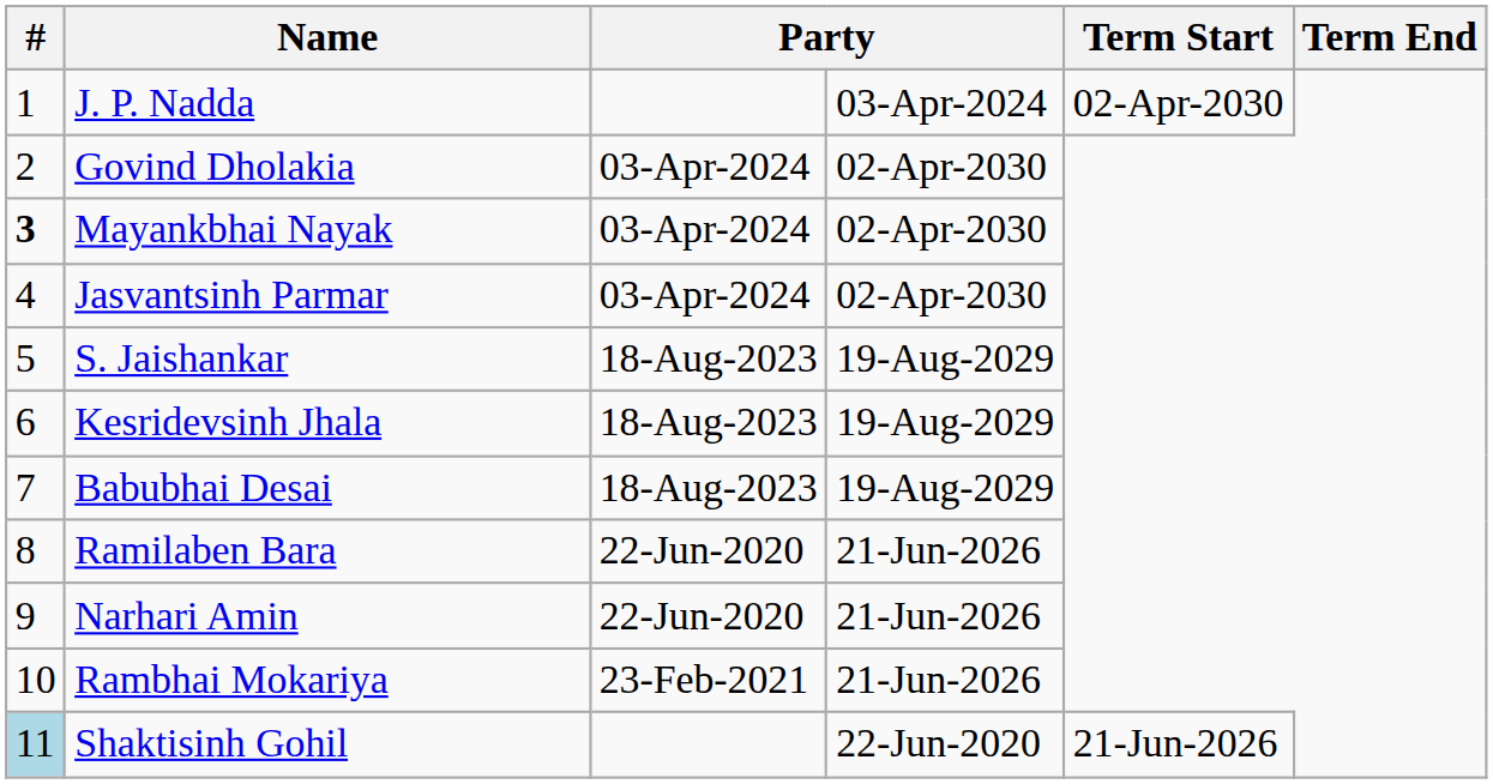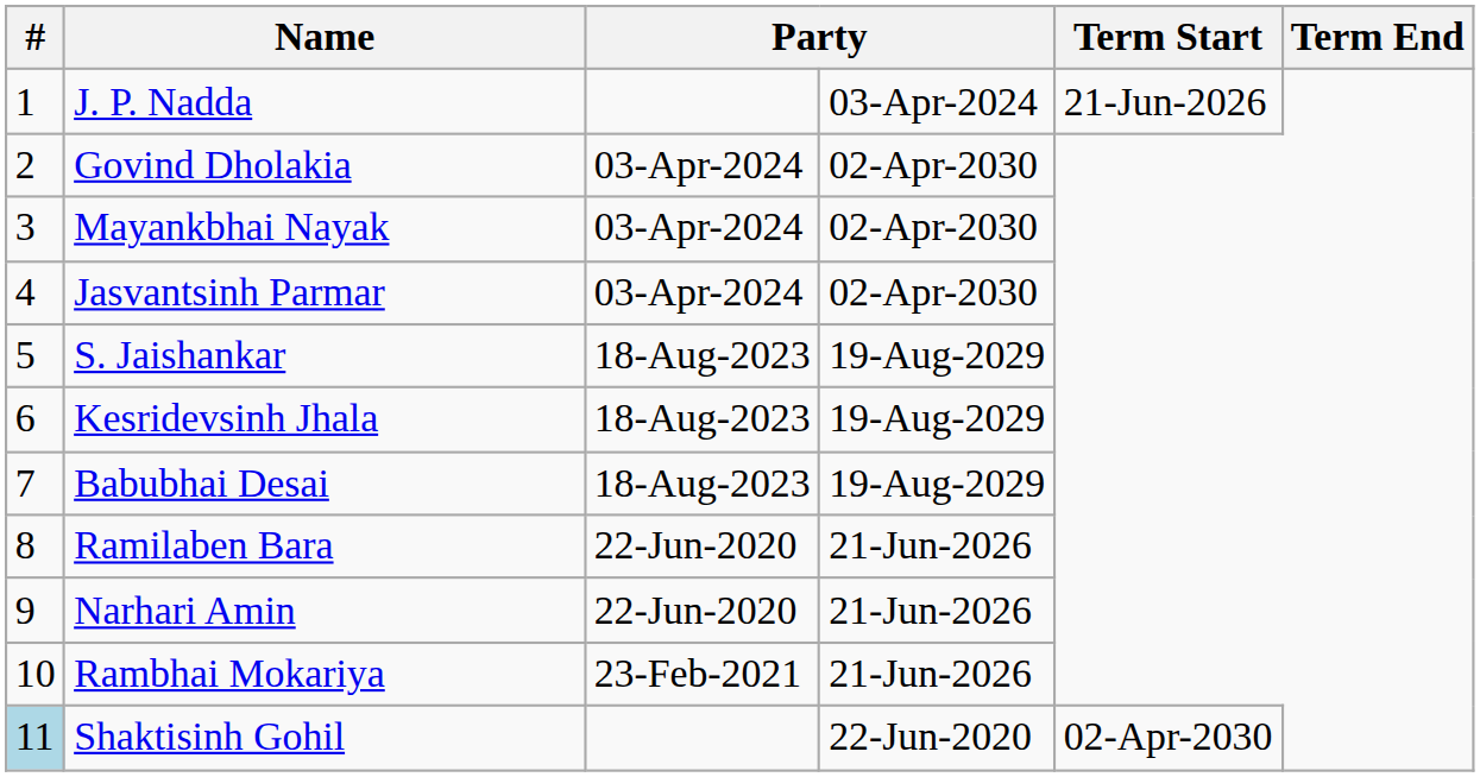J. P. Nadda | Term Start: 02-Apr-2030 -> 21-Jun-2026
Mayankbhai Nayak | #: bold -> normal
Shaktisinh Gohil | Term Start: 21-Jun-2026 -> 02-Apr-2030
